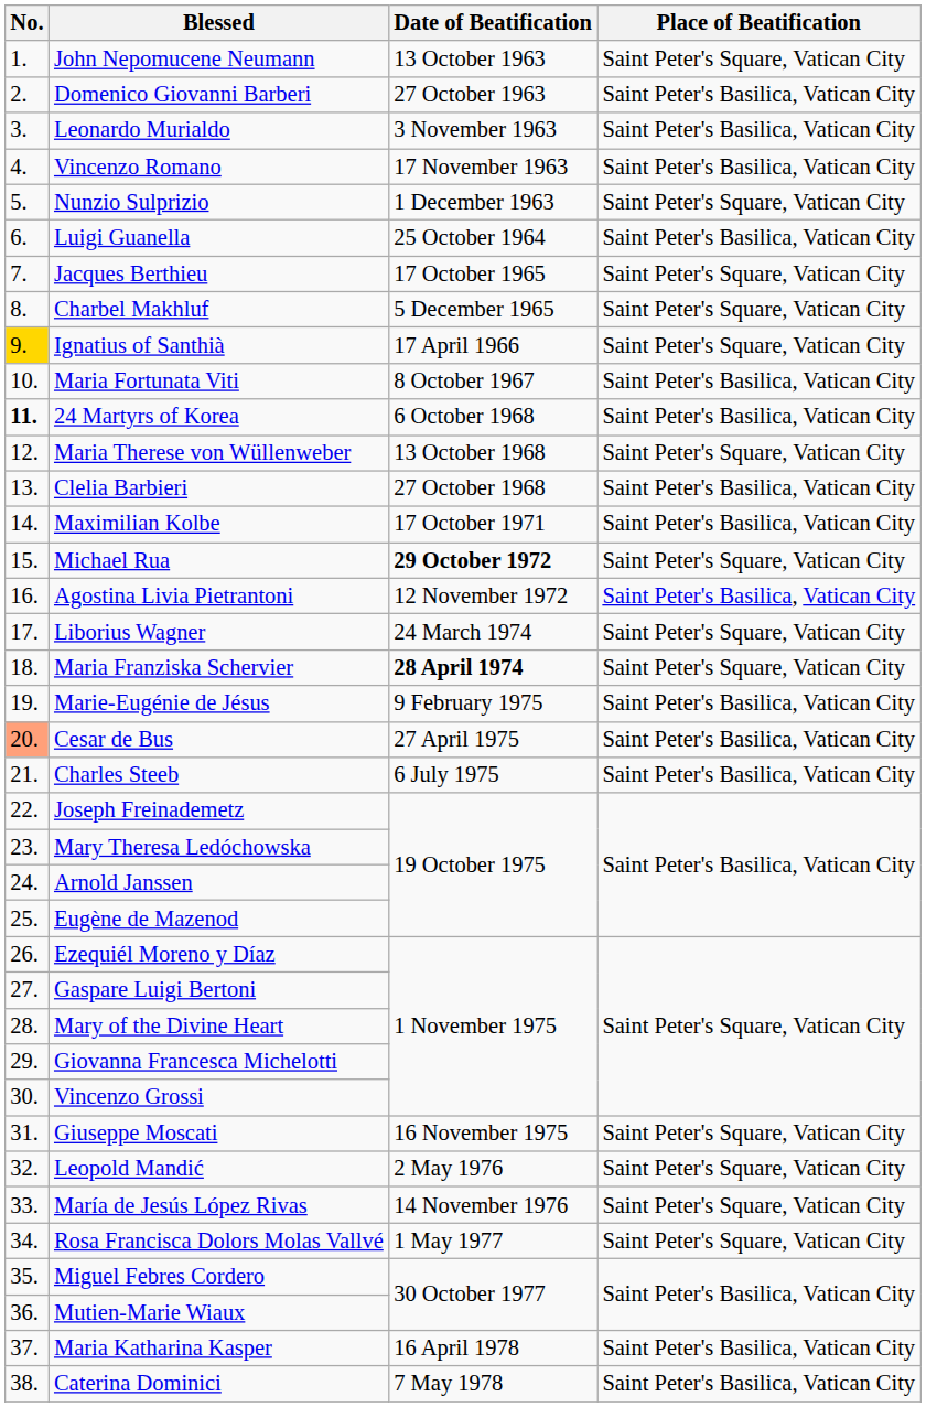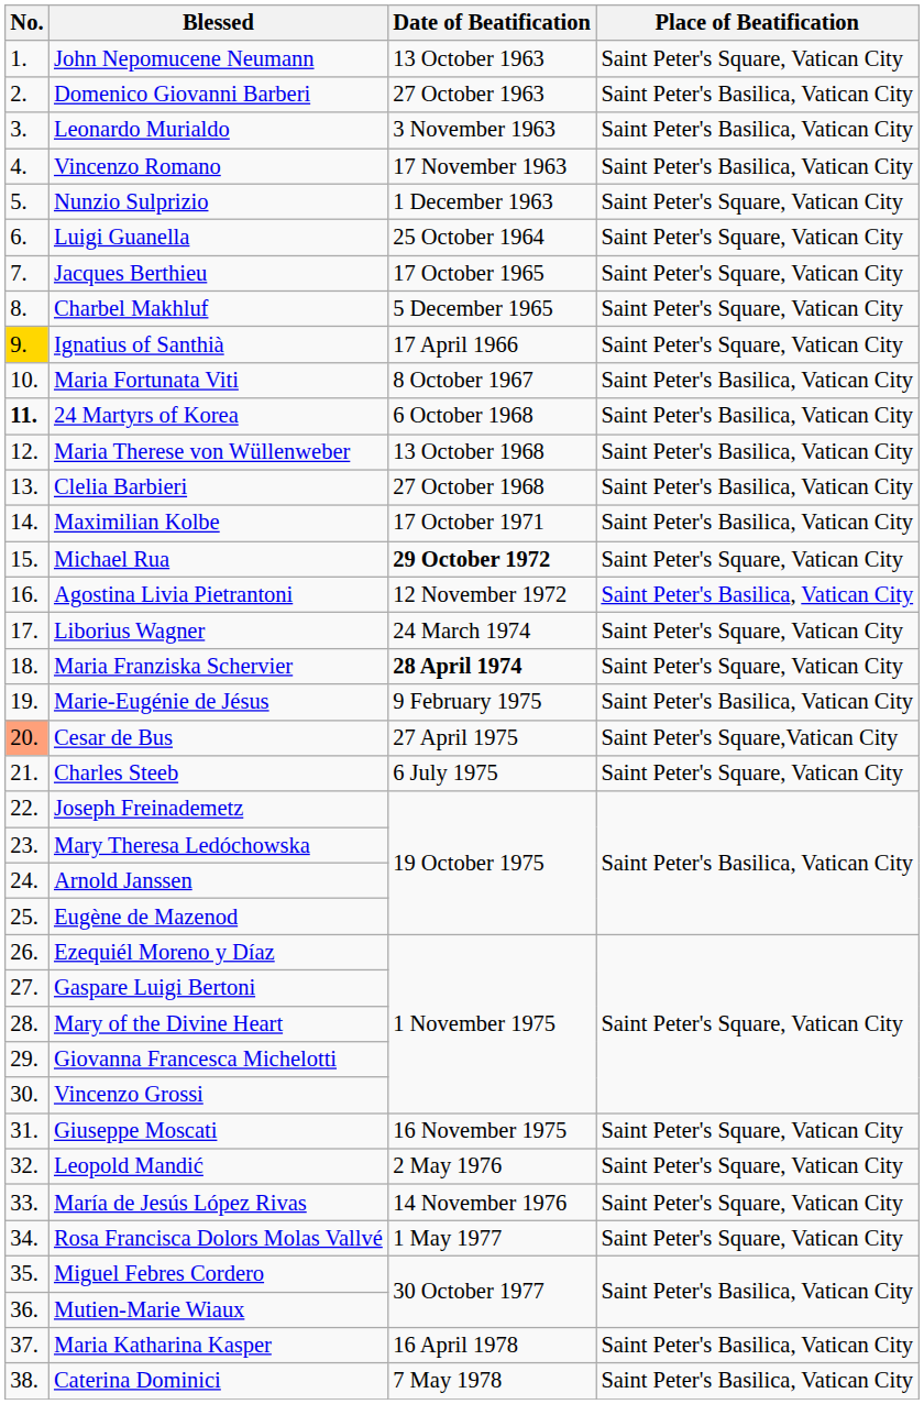Luigi Guanella | Place of Beatification: Saint Peter's Basilica, Vatican City -> Saint Peter's Square, Vatican City
Maria Therese von Wüllenweber | Place of Beatification: Saint Peter's Square, Vatican City -> Saint Peter's Basilica, Vatican City
Cesar de Bus | Place of Beatification: Saint Peter's Basilica, Vatican City -> Saint Peter's Square,Vatican City
Charles Steeb | Place of Beatification: Saint Peter's Basilica, Vatican City -> Saint Peter's Square, Vatican City
